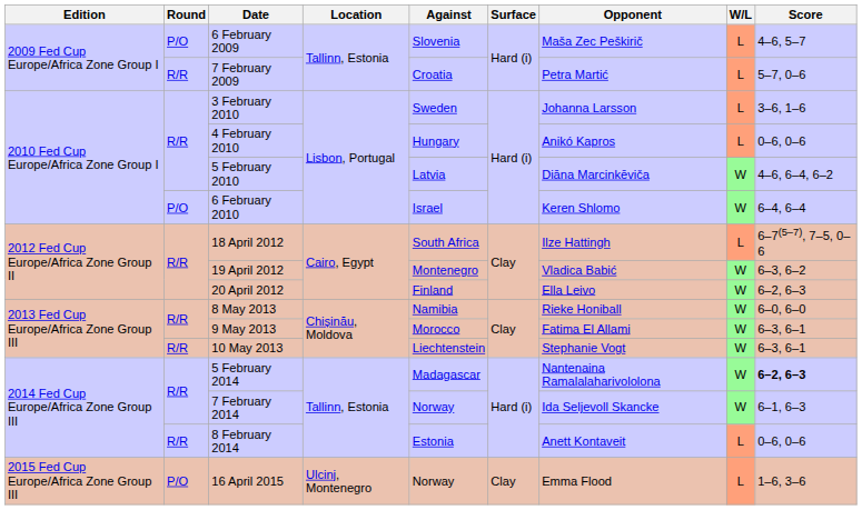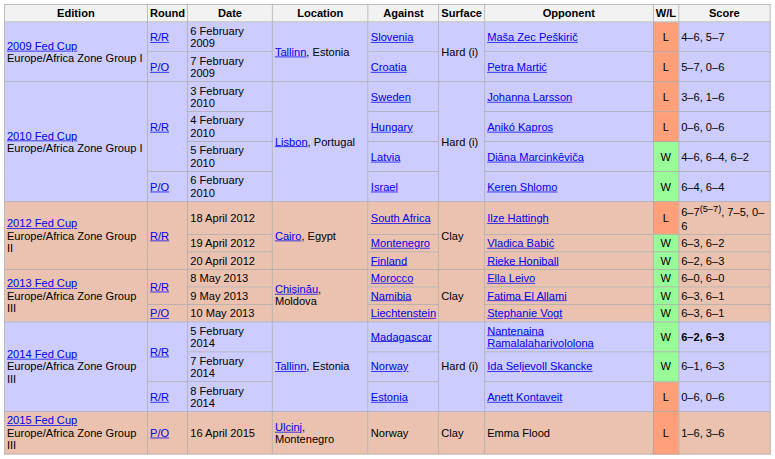6 February 2009 | Round: P/O -> R/R
7 February 2009 | Round: R/R -> P/O
20 April 2012 | Opponent: Ella Leivo -> Rieke Honiball
8 May 2013 | Against: Namibia -> Morocco
8 May 2013 | Opponent: Rieke Honiball -> Ella Leivo
9 May 2013 | Against: Morocco -> Namibia
10 May 2013 | Round: R/R -> P/O
